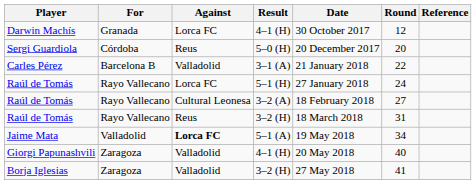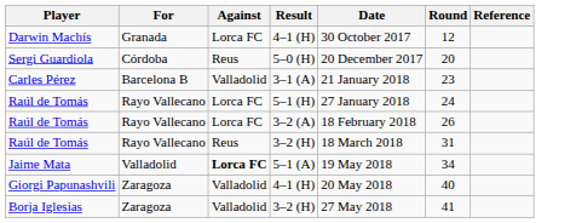Carles Pérez | Round: 22 -> 23
Raúl de Tomás / 3–2 (A) | Against: Cultural Leonesa -> Lorca FC
Raúl de Tomás / 3–2 (A) | Round: 27 -> 26
